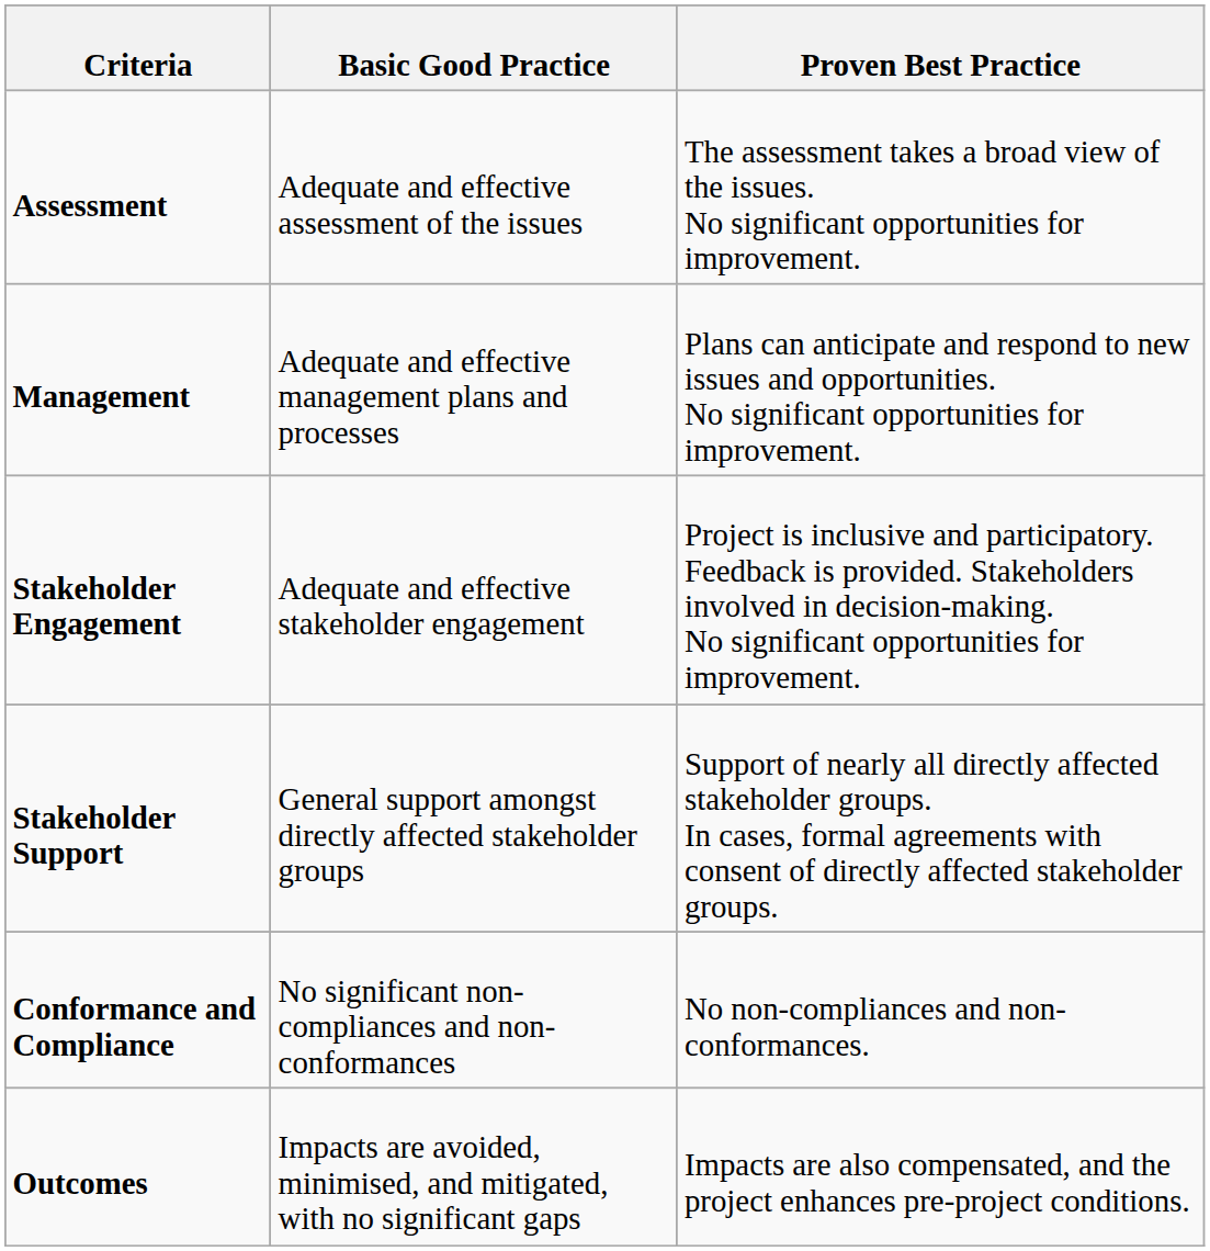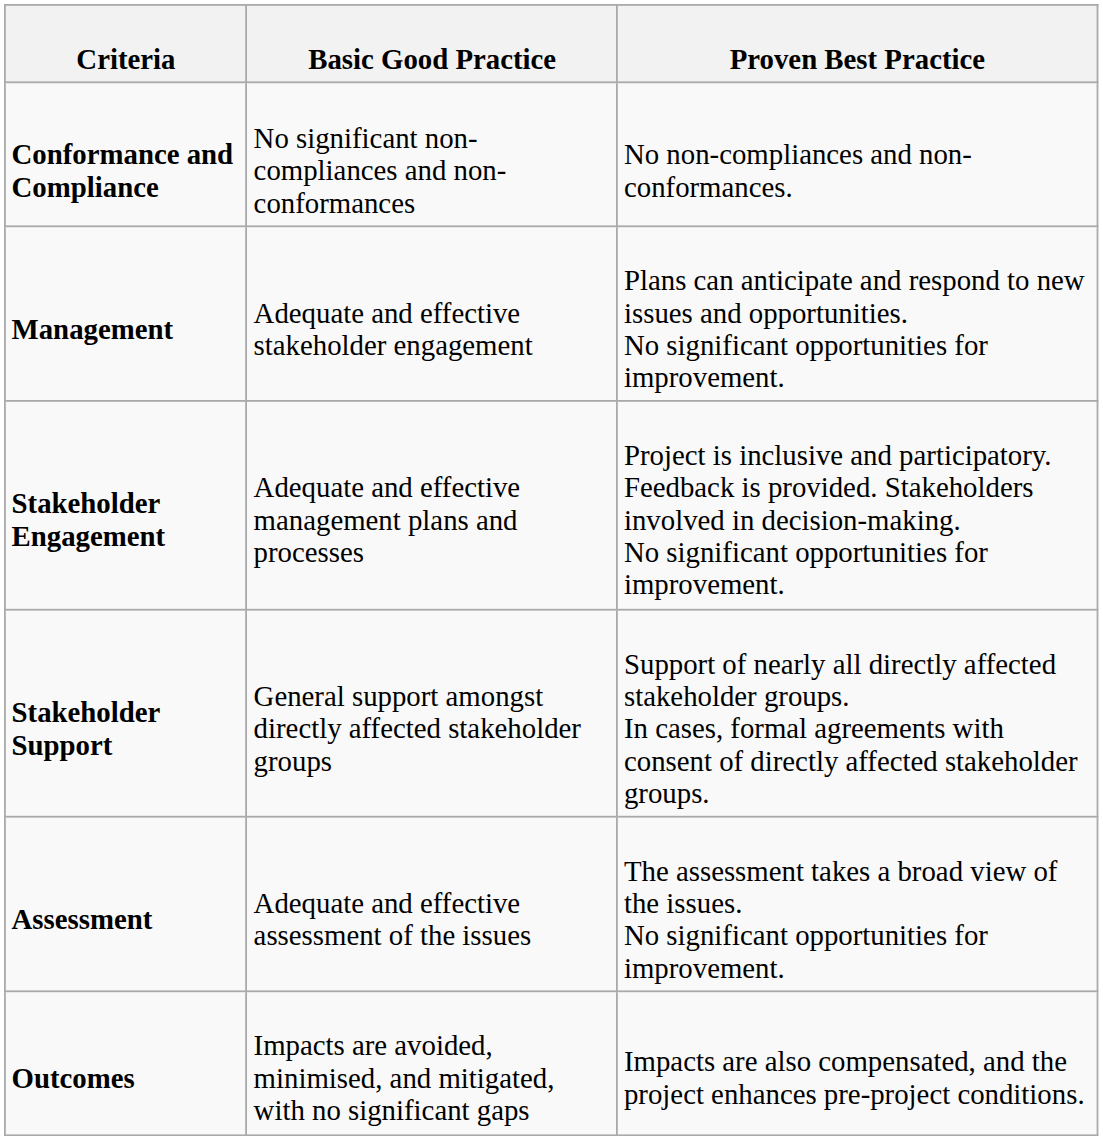rows swapped: Assessment <-> Conformance and Compliance
Management | Basic Good Practice: Adequate and effective management plans and processes -> Adequate and effective stakeholder engagement
Stakeholder Engagement | Basic Good Practice: Adequate and effective stakeholder engagement -> Adequate and effective management plans and processes
